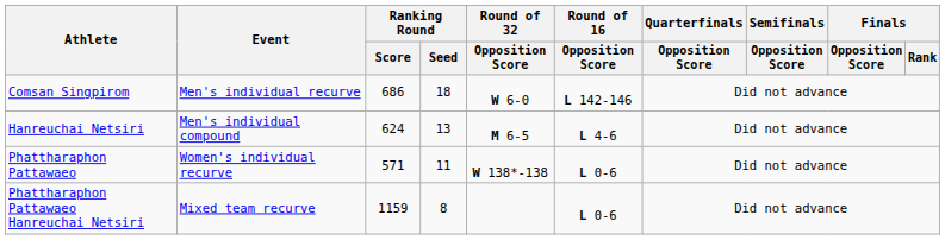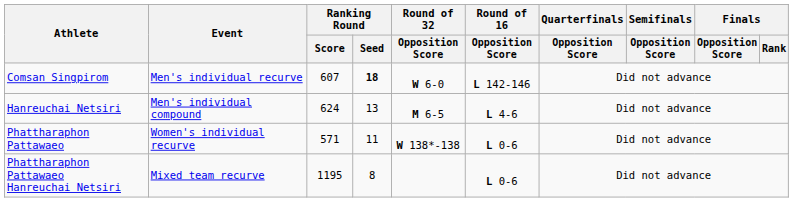Comsan Singpirom | Ranking Round / Score: 686 -> 607
Comsan Singpirom | Ranking Round / Seed: normal -> bold
Phattharaphon Pattawaeo Hanreuchai Netsiri | Ranking Round / Score: 1159 -> 1195
